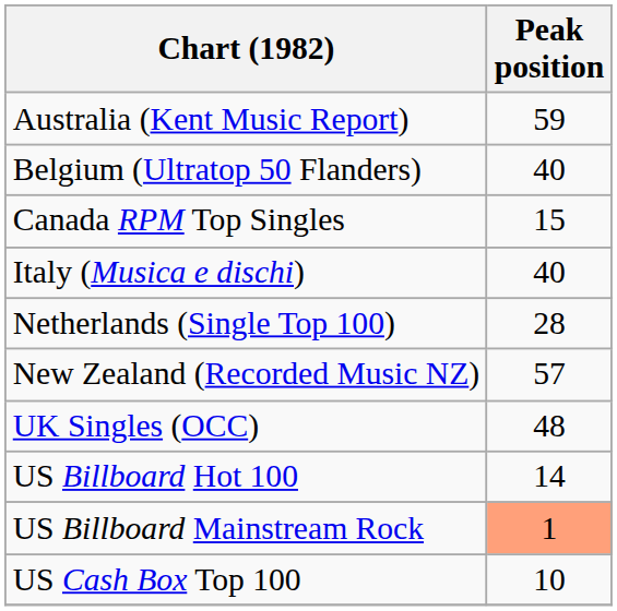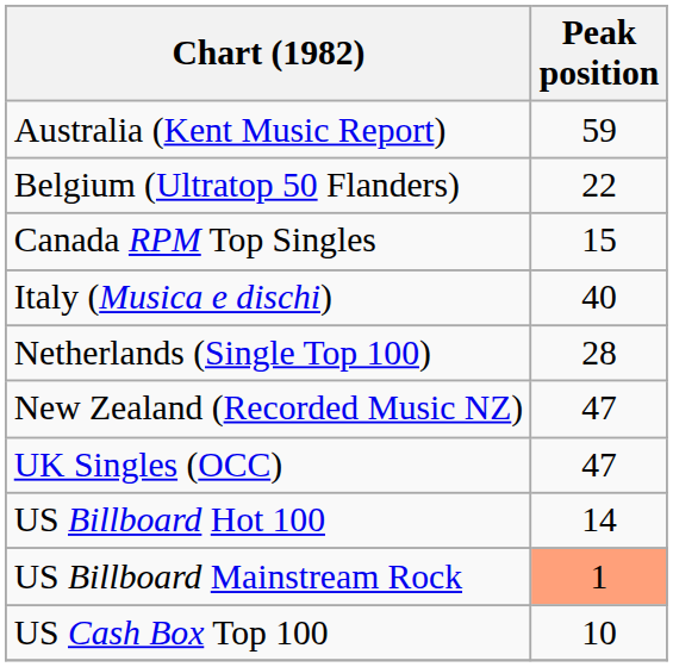Belgium (Ultratop 50 Flanders) | Peak position: 40 -> 22
New Zealand (Recorded Music NZ) | Peak position: 57 -> 47
UK Singles (OCC) | Peak position: 48 -> 47
